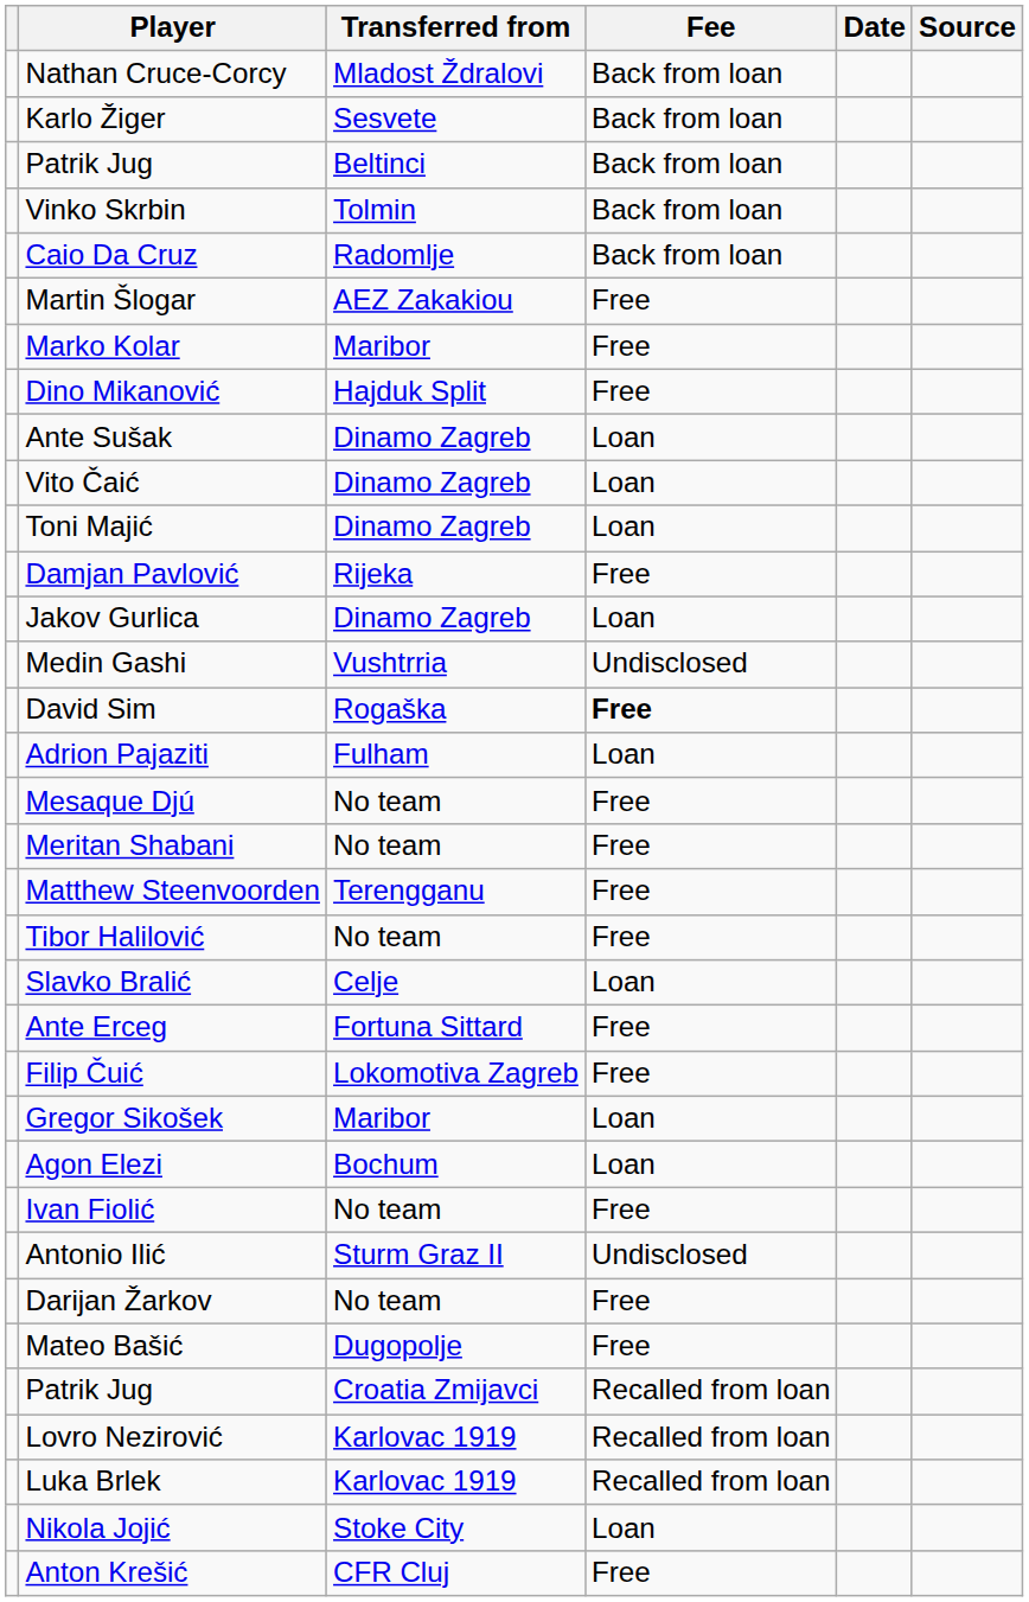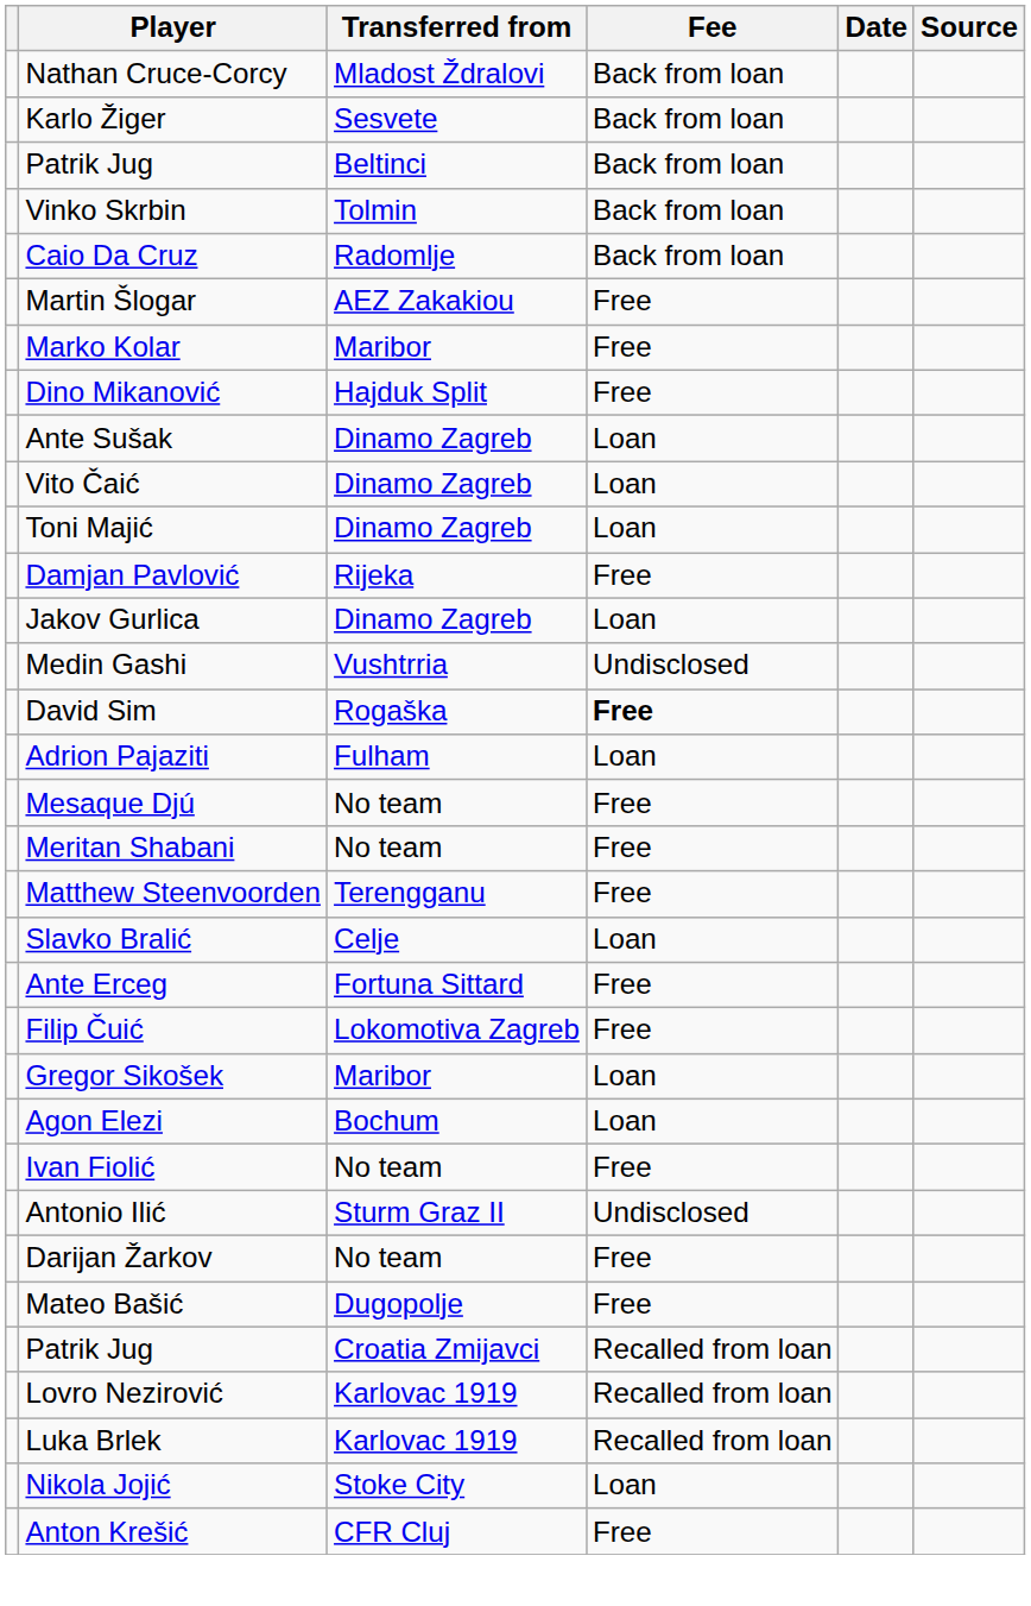- row: Tibor Halilović | No team | Free
